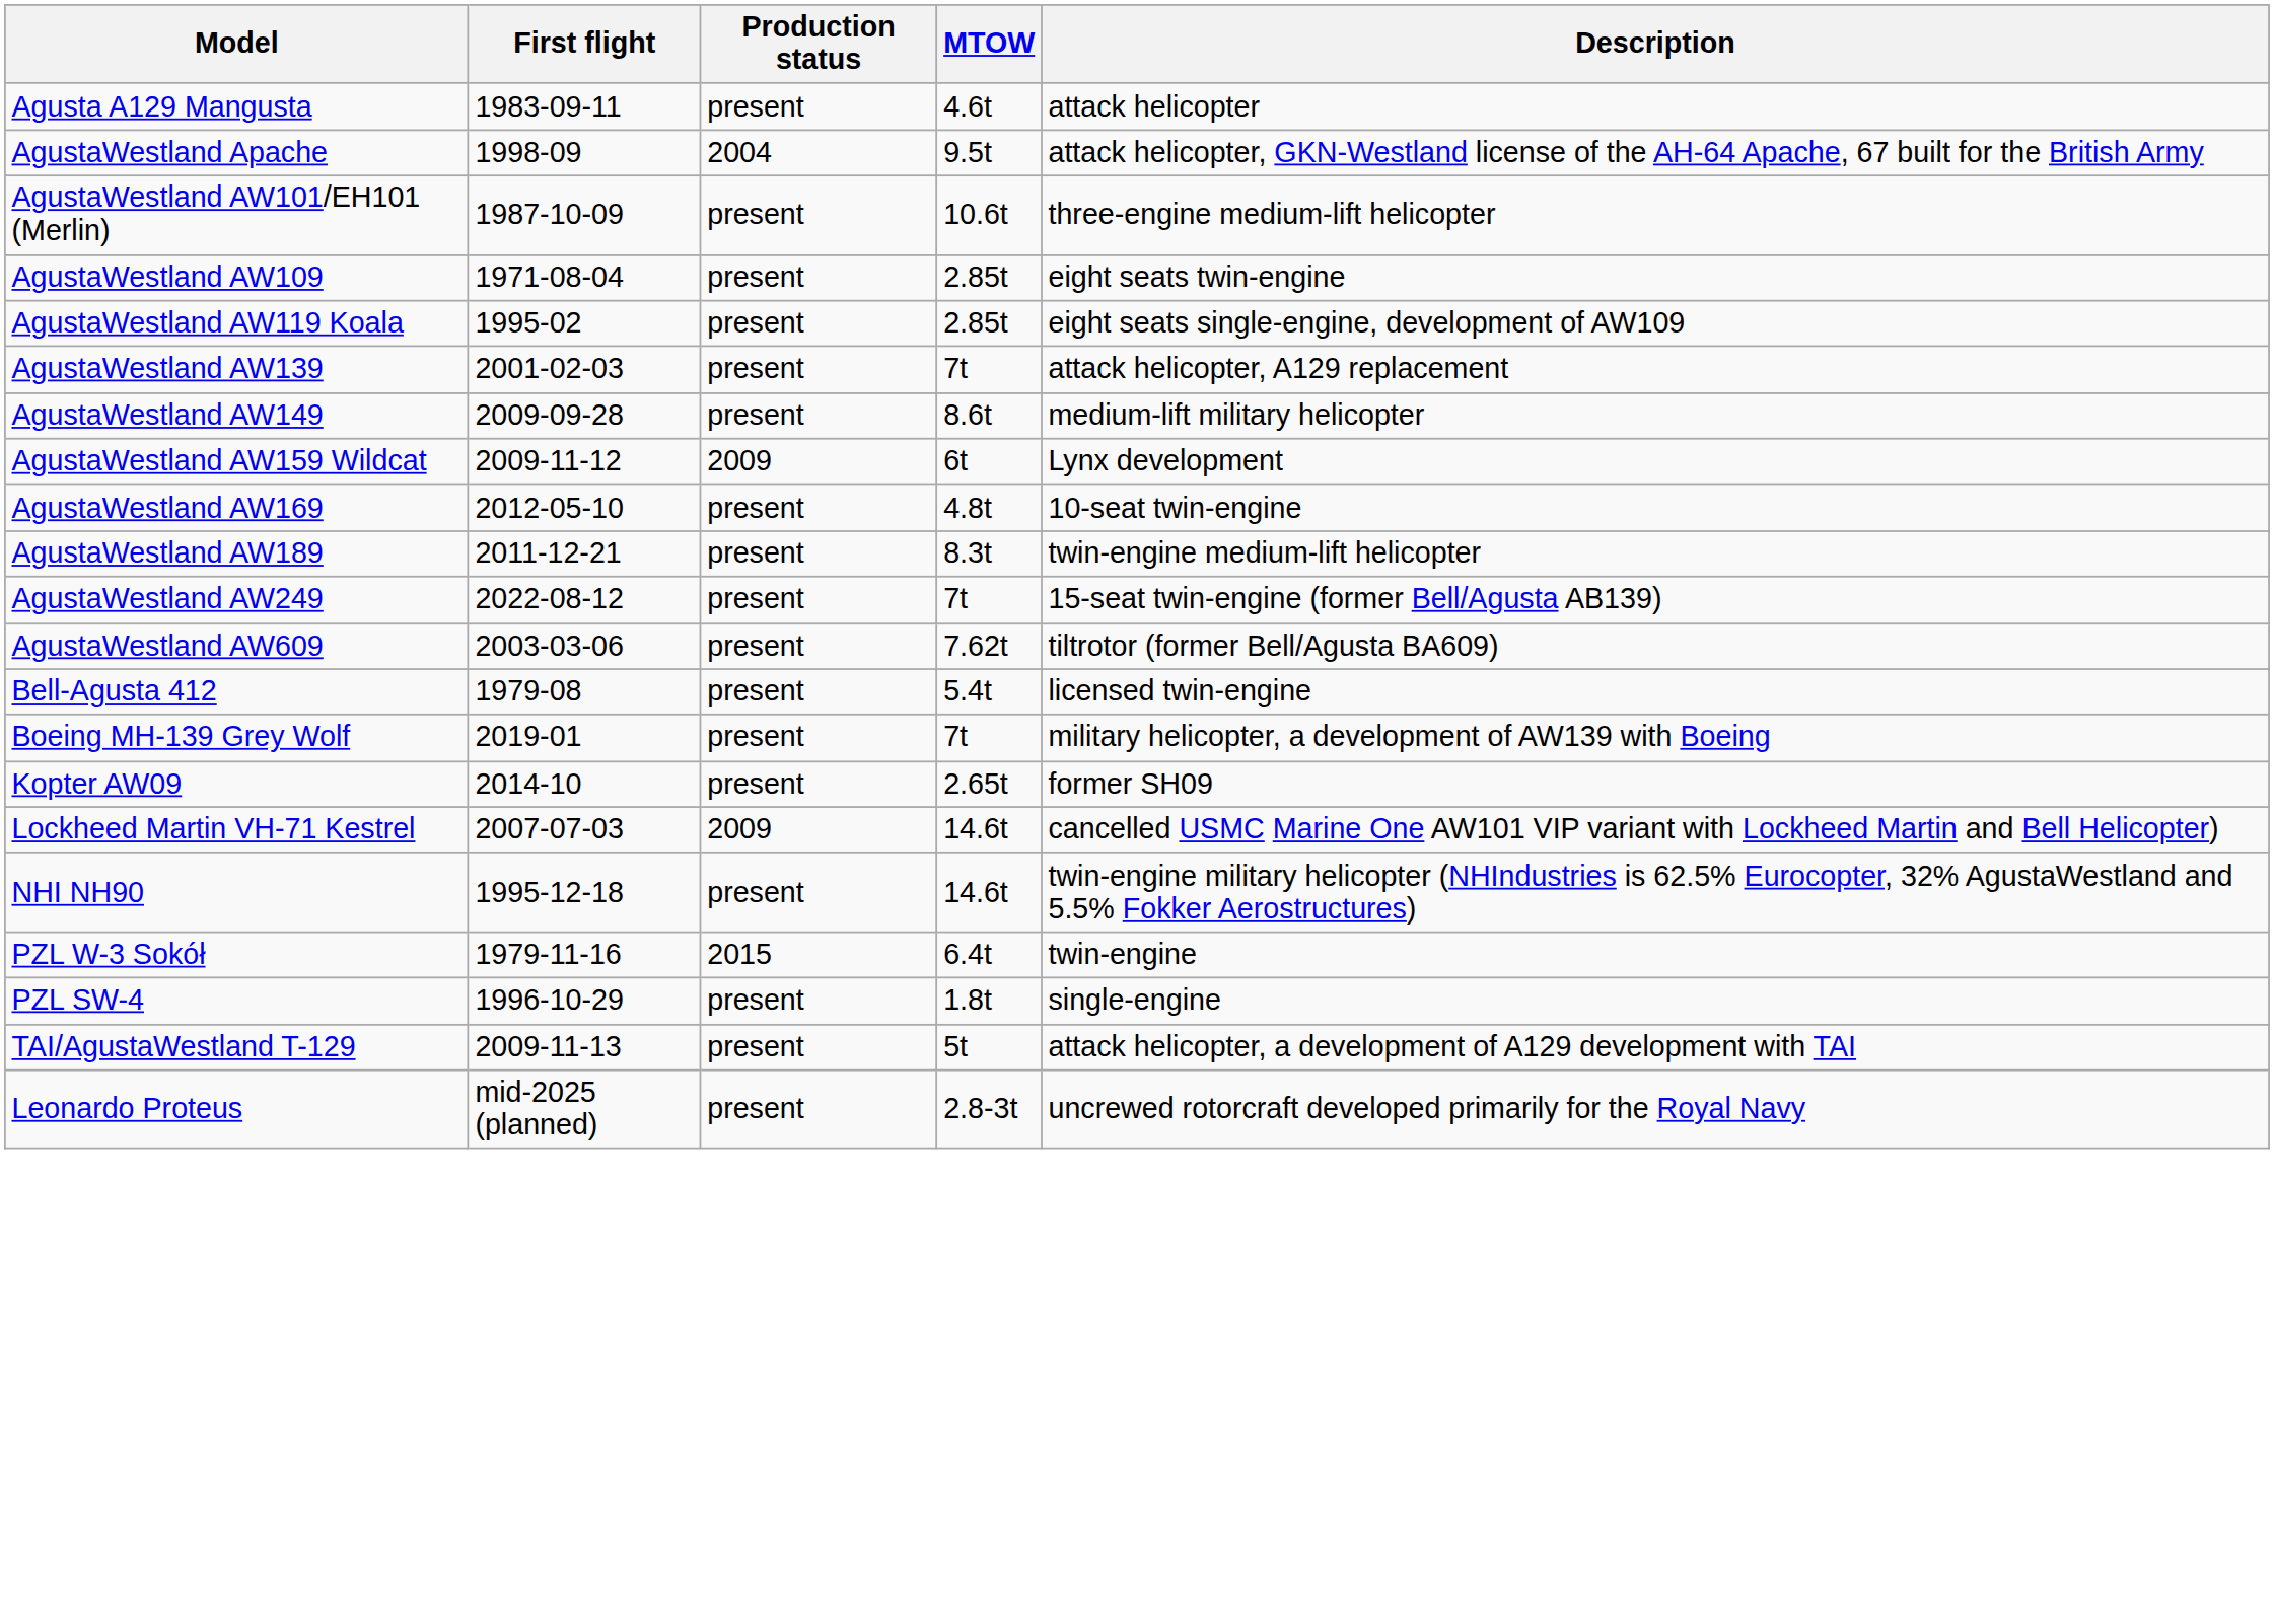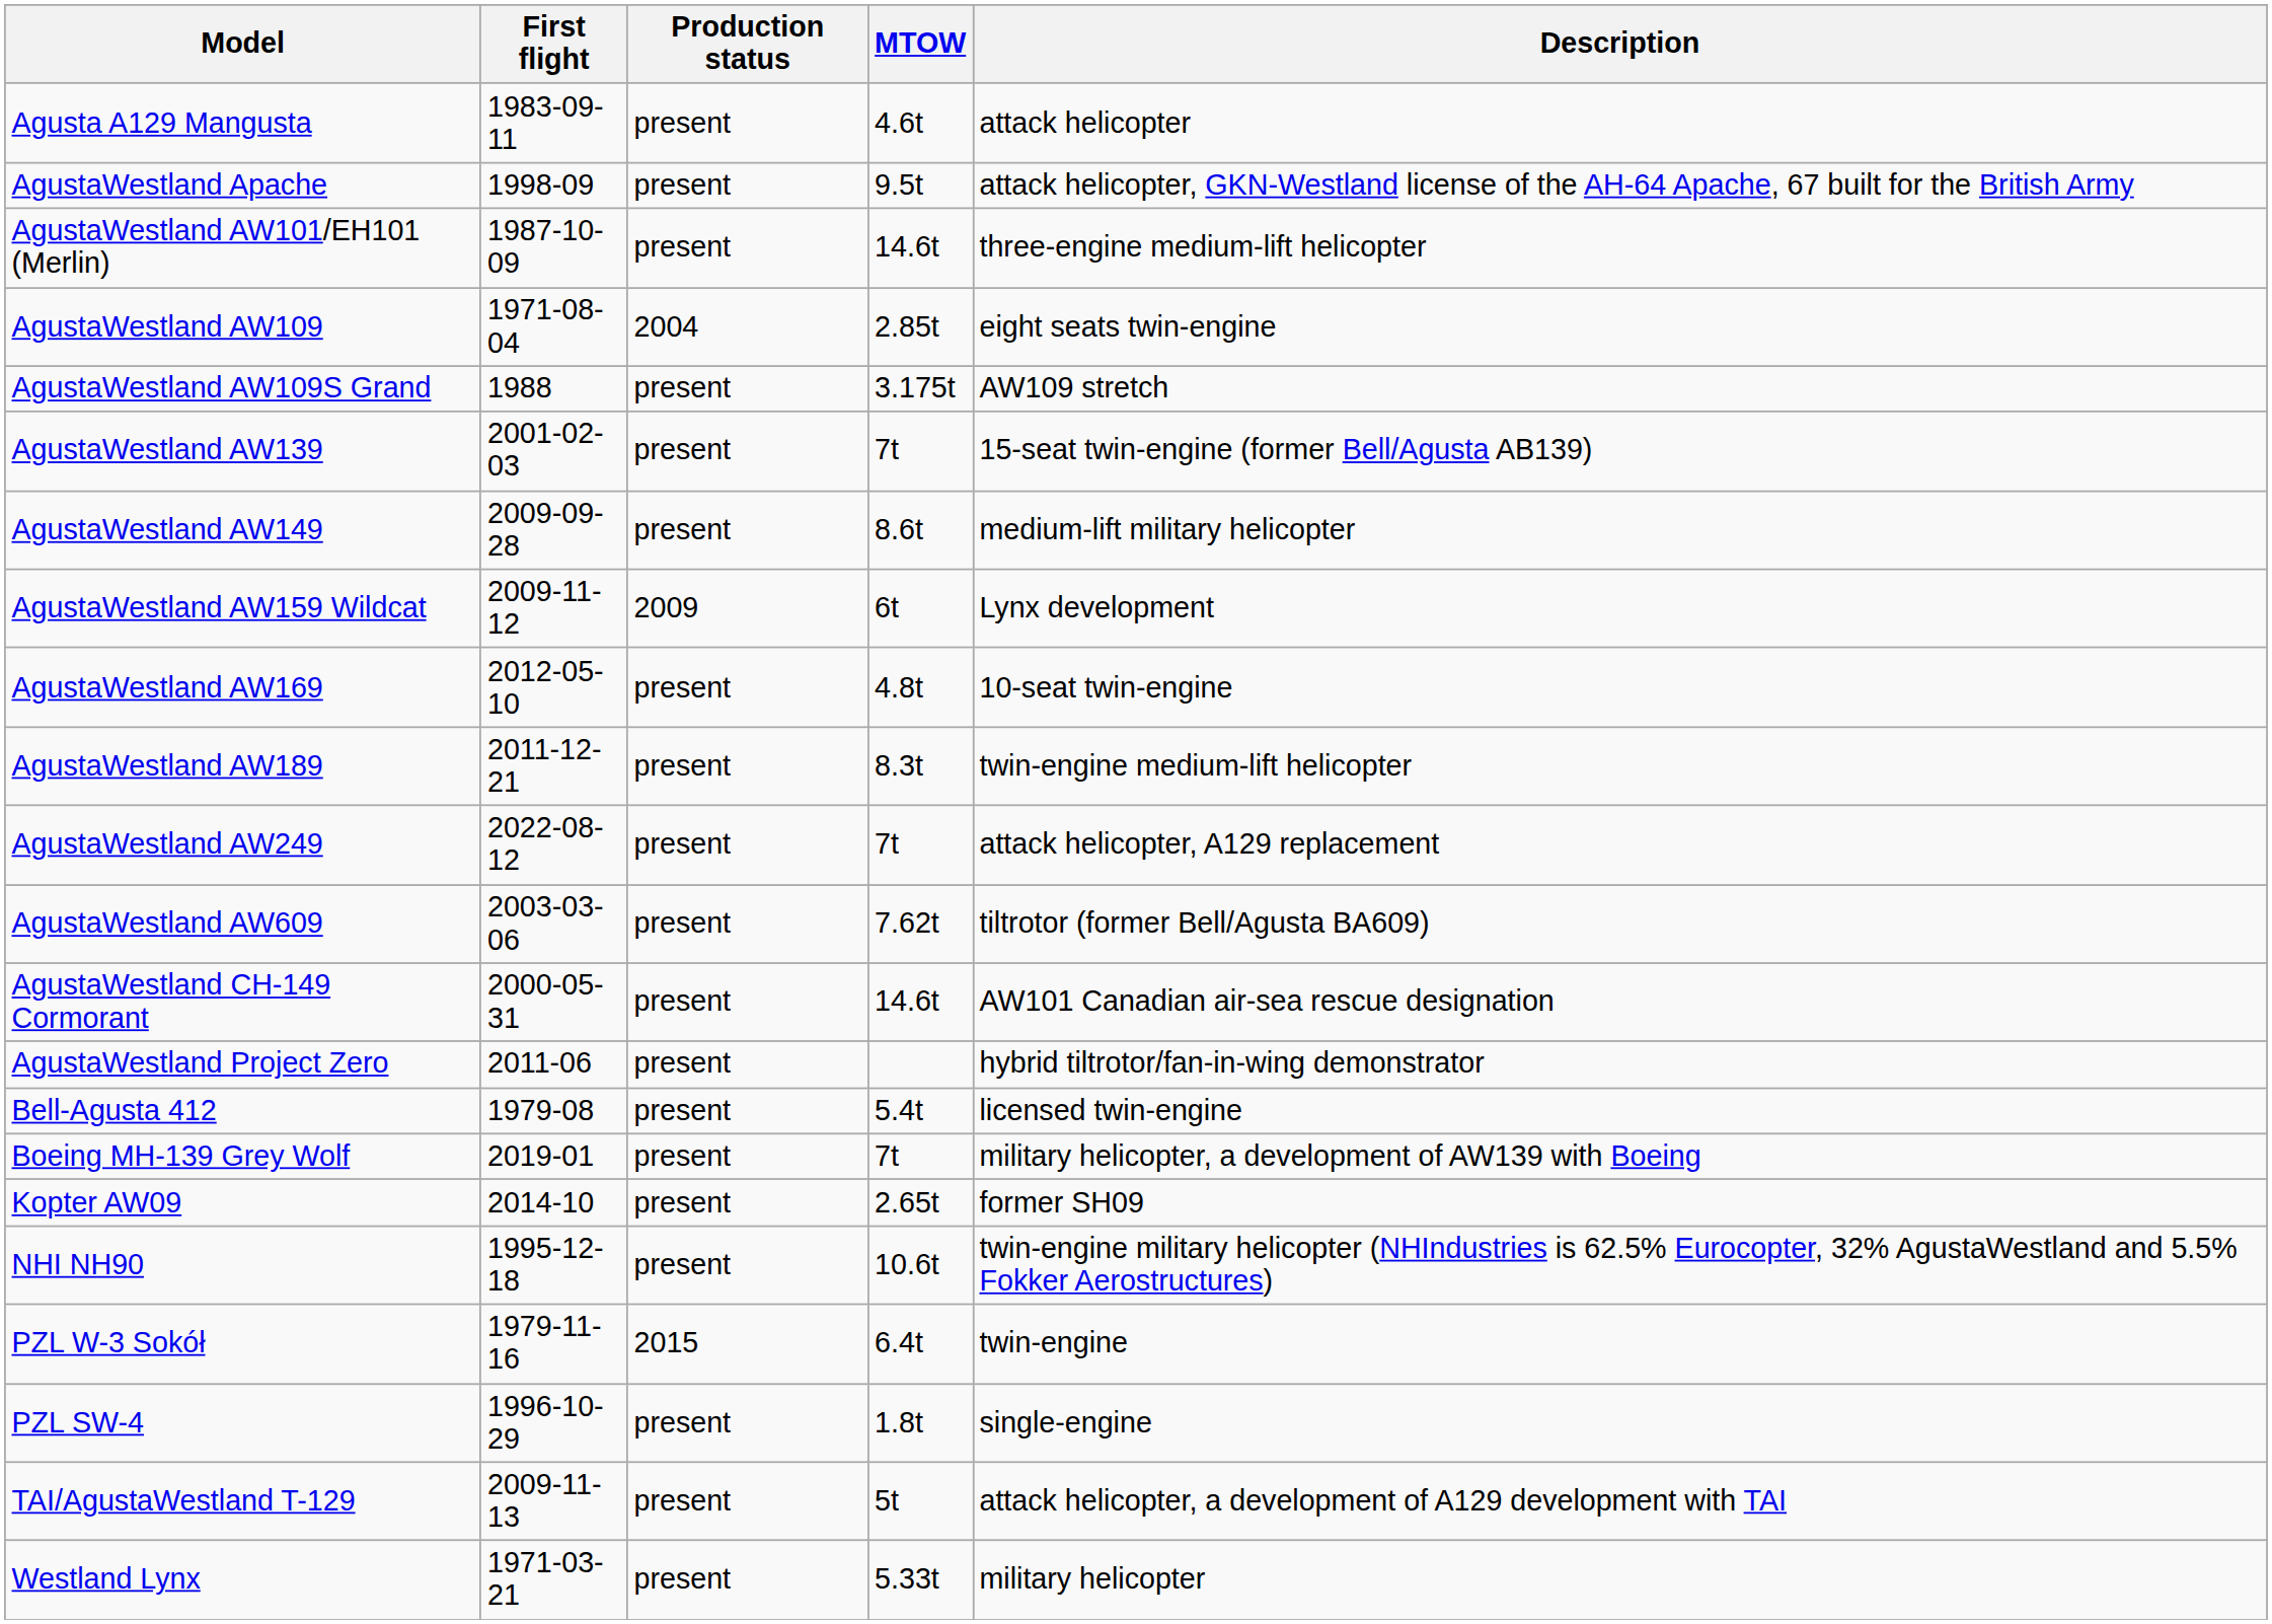AgustaWestland Apache | Production status: 2004 -> present
AgustaWestland AW101/EH101 (Merlin) | MTOW: 10.6t -> 14.6t
AgustaWestland AW109 | Production status: present -> 2004
+ row: AgustaWestland AW109S Grand | 1988 | present | 3.175t | AW109 stretch
- row: AgustaWestland AW119 Koala | 1995-02 | present | 2.85t | eight seats single-engine, development of AW109
AgustaWestland AW139 | Description: attack helicopter, A129 replacement -> 15-seat twin-engine (former Bell/Agusta AB139)
AgustaWestland AW249 | Description: 15-seat twin-engine (former Bell/Agusta AB139) -> attack helicopter, A129 replacement
+ row: AgustaWestland CH-149 Cormorant | 2000-05-31 | present | 14.6t | AW101 Canadian air-sea rescue designation
+ row: AgustaWestland Project Zero | 2011-06 | present | hybrid tiltrotor/fan-in-wing demonstrator
- row: Lockheed Martin VH-71 Kestrel | 2007-07-03 | 2009 | 14.6t | cancelled USMC Marine One AW101 VIP variant with Lockheed Martin and Bell Helicopter)
NHI NH90 | MTOW: 14.6t -> 10.6t
+ row: Westland Lynx | 1971-03-21 | present | 5.33t | military helicopter
- row: Leonardo Proteus | mid-2025 (planned) | present | 2.8-3t | uncrewed rotorcraft developed primarily for the Royal Navy
